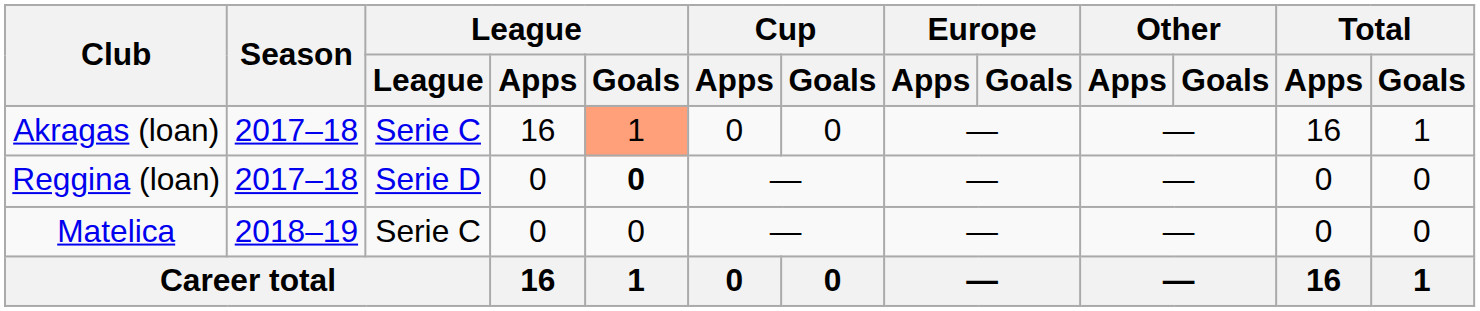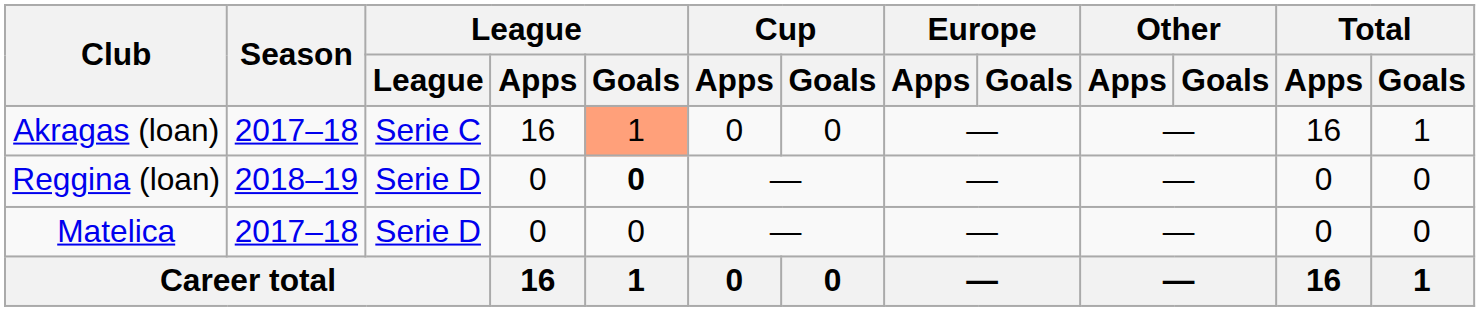Reggina (loan) | Season: 2017–18 -> 2018–19
Matelica | Season: 2018–19 -> 2017–18
Matelica | League: Serie C -> Serie D
